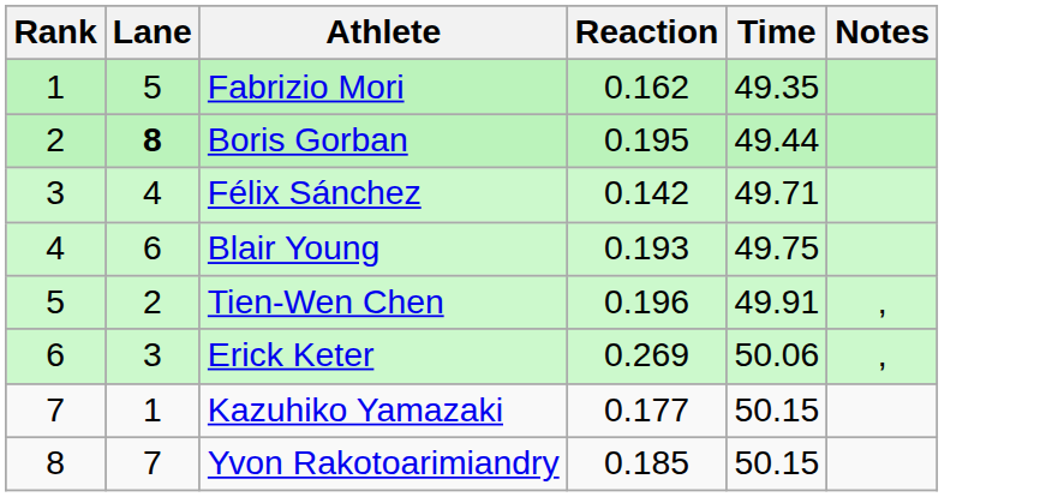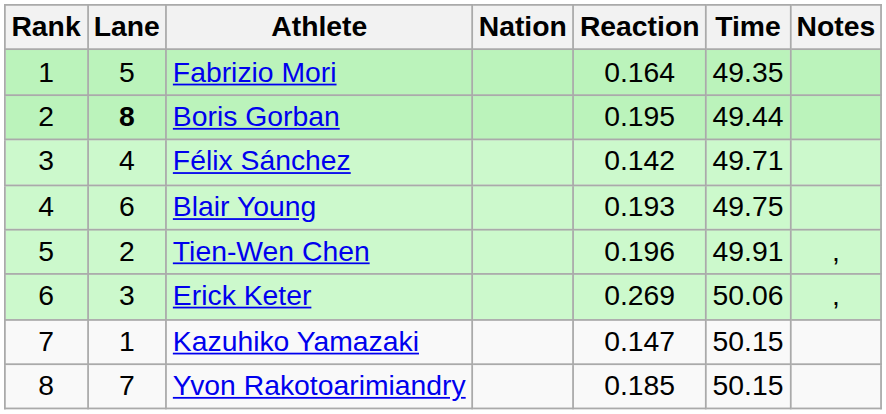+ column: Nation
Fabrizio Mori | Reaction: 0.162 -> 0.164
Kazuhiko Yamazaki | Reaction: 0.177 -> 0.147
